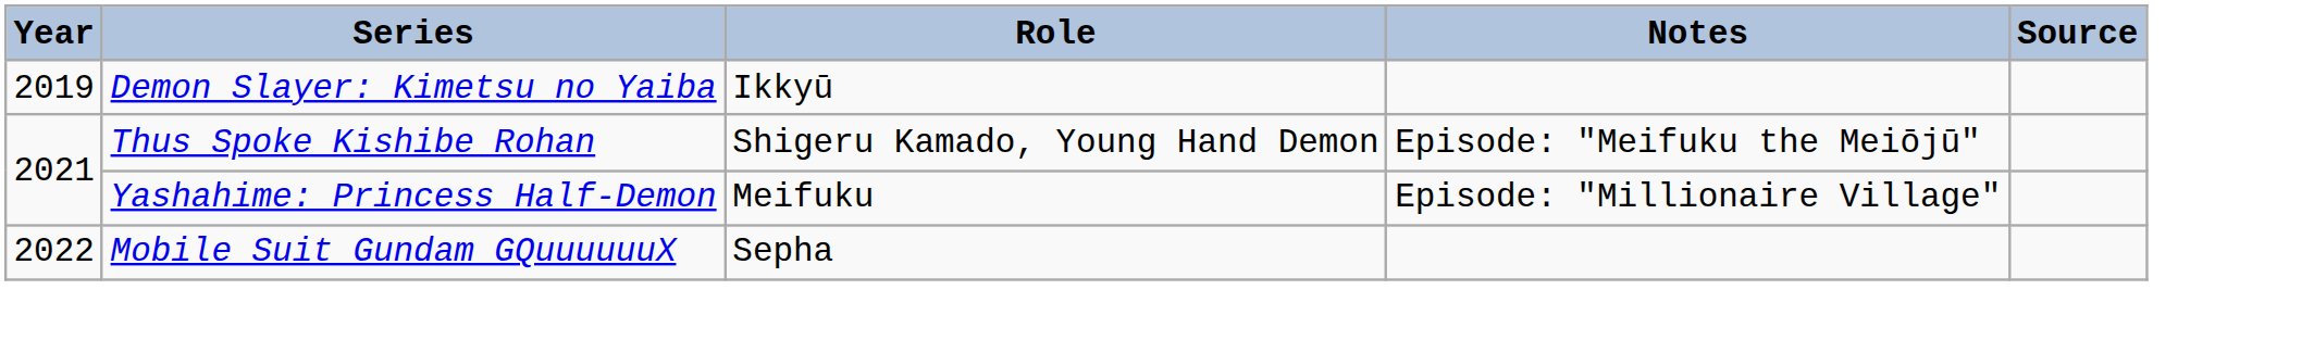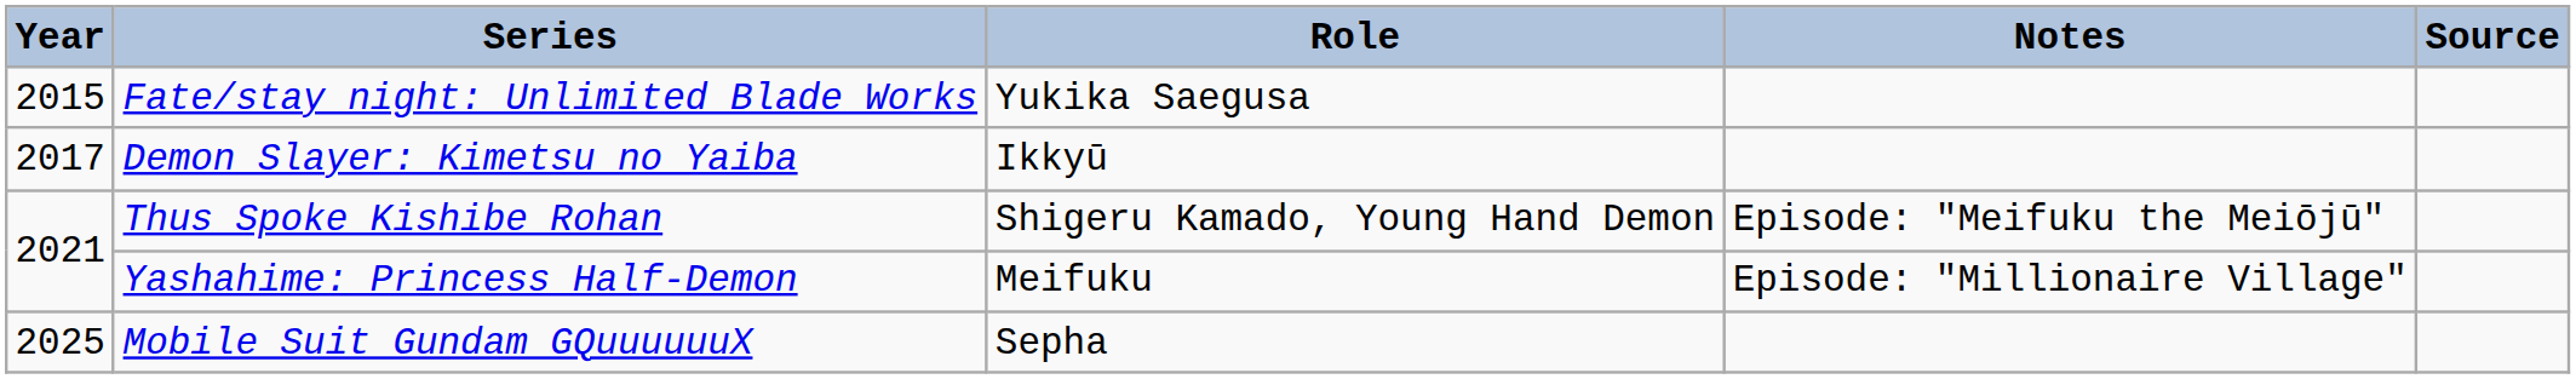+ row: 2015 | Fate/stay night: Unlimited Blade Works | Yukika Saegusa
Demon Slayer: Kimetsu no Yaiba | Year: 2019 -> 2017
Mobile Suit Gundam GQuuuuuuX | Year: 2022 -> 2025
